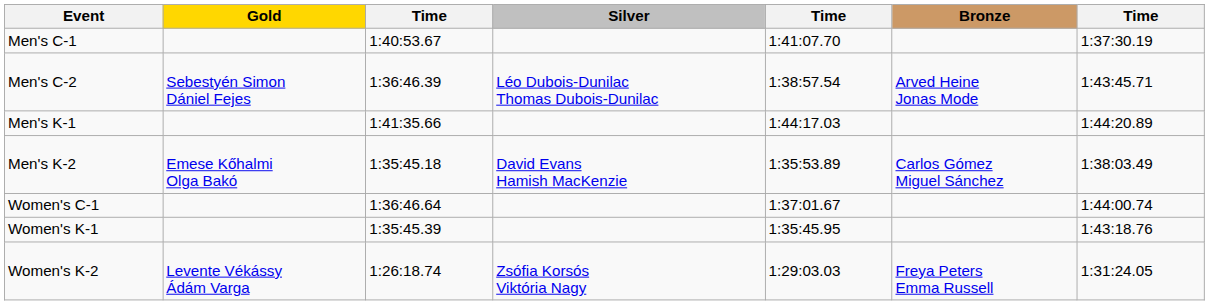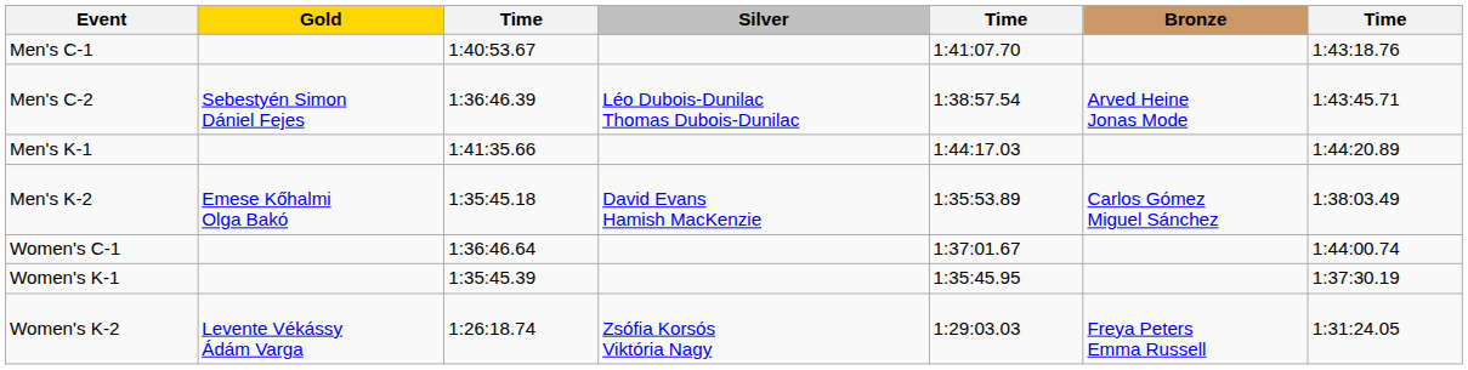Men's C-1 | column 7: 1:37:30.19 -> 1:43:18.76
Women's K-1 | column 7: 1:43:18.76 -> 1:37:30.19
